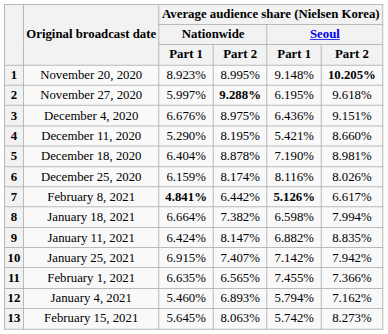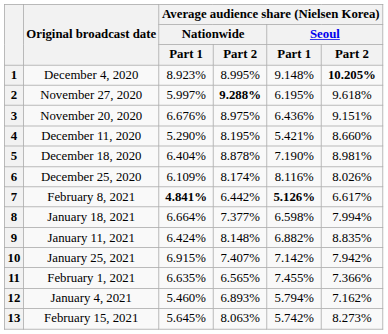1 | Original broadcast date: November 20, 2020 -> December 4, 2020
3 | Original broadcast date: December 4, 2020 -> November 20, 2020
6 | Average audience share (Nielsen Korea) / Nationwide / Part 1: 6.159% -> 6.109%
8 | Average audience share (Nielsen Korea) / Nationwide / Part 2: 7.382% -> 7.377%
9 | Average audience share (Nielsen Korea) / Nationwide / Part 2: 8.147% -> 8.148%
